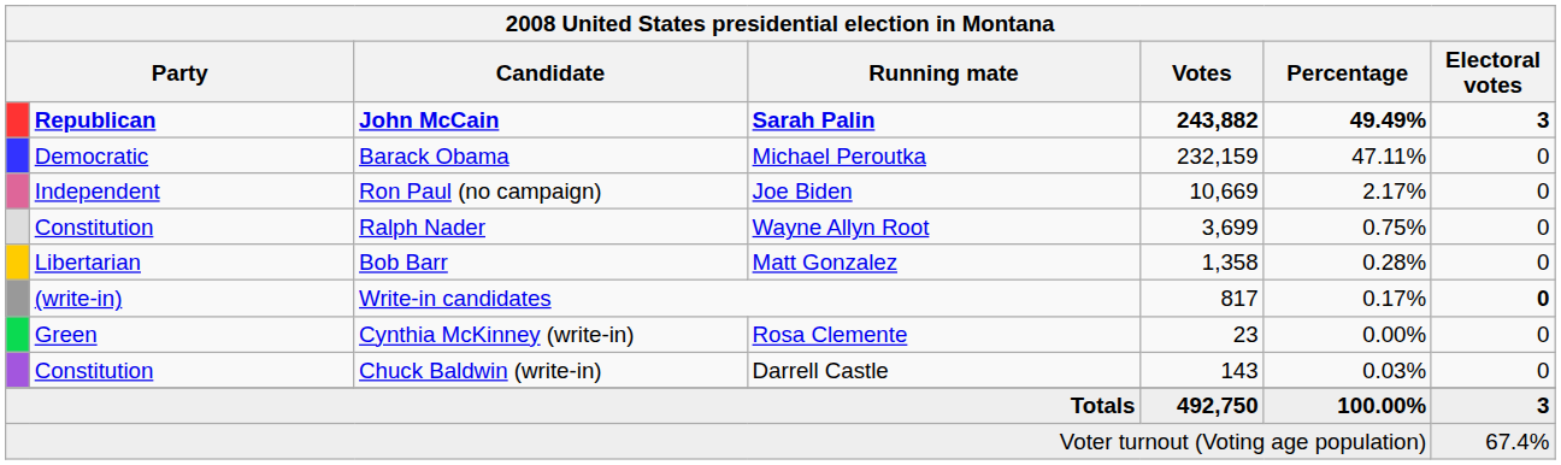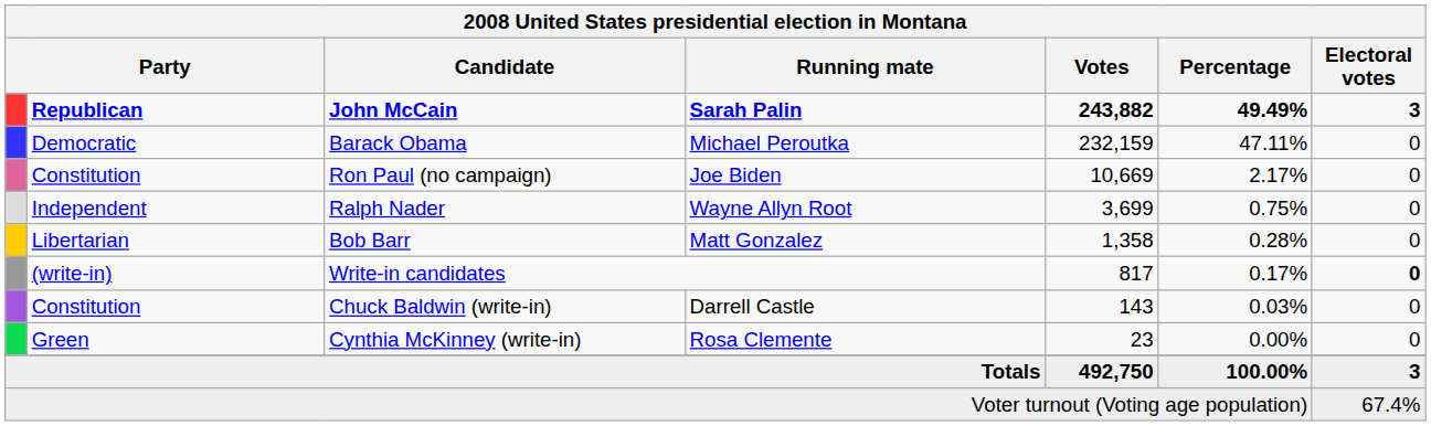Ron Paul (no campaign) | column 2: Independent -> Constitution
Ralph Nader | column 2: Constitution -> Independent
rows swapped: Chuck Baldwin (write-in) <-> Cynthia McKinney (write-in)
